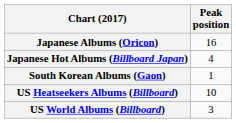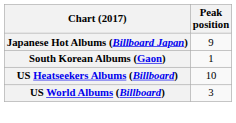- row: Japanese Albums (Oricon) | 16
Japanese Hot Albums (Billboard Japan) | Peak position: 4 -> 9
